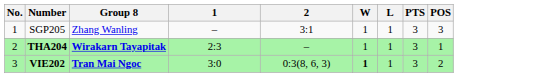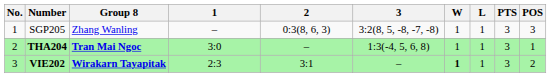+ column: 3 | 3:2(8, 5, -8, -7, -8) | 1:3(-4, 5, 6, 8) | –
SGP205 | 2: 3:1 -> 0:3(8, 6, 3)
THA204 | Group 8: Wirakarn Tayapitak -> Tran Mai Ngoc
THA204 | 1: 2:3 -> 3:0
VIE202 | Group 8: Tran Mai Ngoc -> Wirakarn Tayapitak
VIE202 | 1: 3:0 -> 2:3
VIE202 | 2: 0:3(8, 6, 3) -> 3:1
